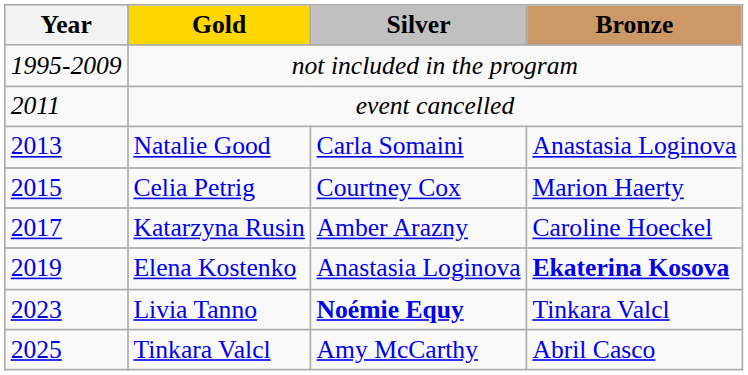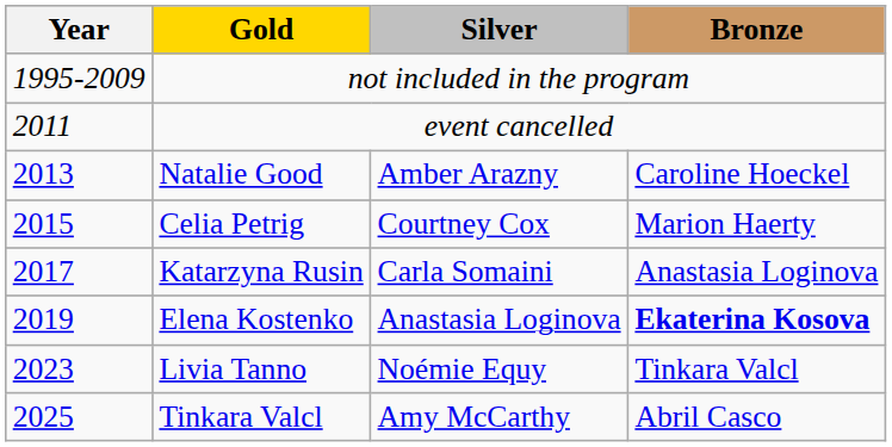Natalie Good | Silver: Carla Somaini -> Amber Arazny
Natalie Good | Bronze: Anastasia Loginova -> Caroline Hoeckel
Katarzyna Rusin | Silver: Amber Arazny -> Carla Somaini
Katarzyna Rusin | Bronze: Caroline Hoeckel -> Anastasia Loginova
Livia Tanno | Silver: bold -> normal
